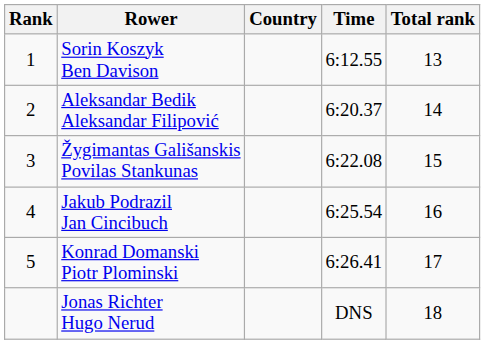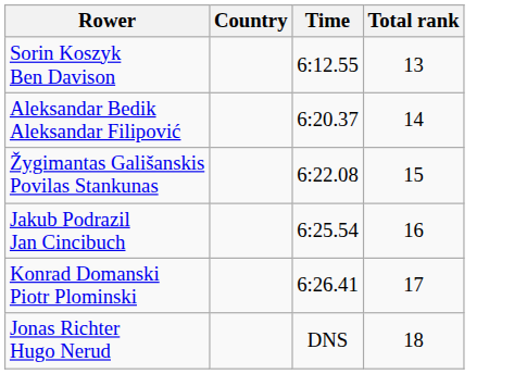- column: Rank | 1 | 2 | 3 | 4 | 5
